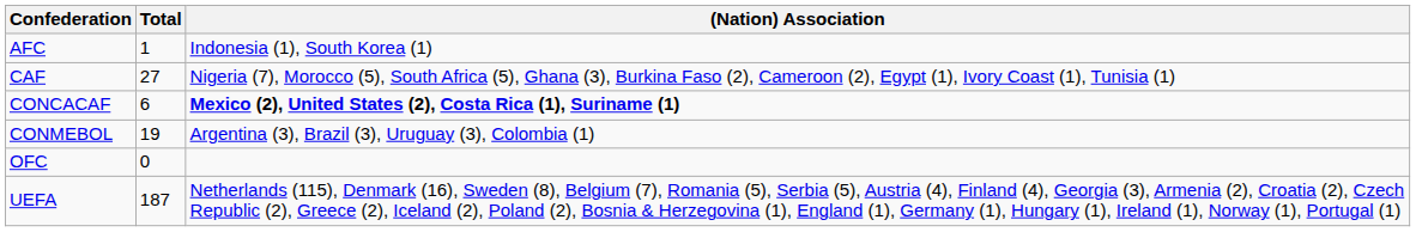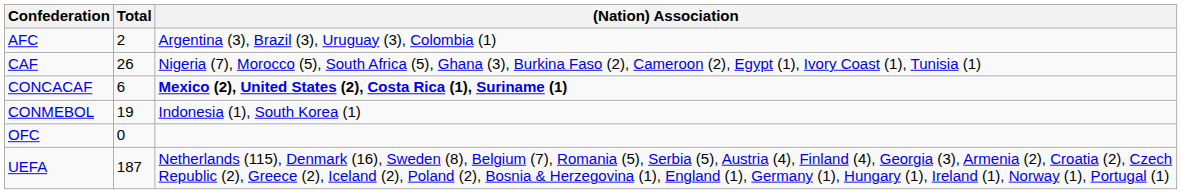AFC | Total: 1 -> 2
AFC | (Nation) Association: Indonesia (1), South Korea (1) -> Argentina (3), Brazil (3), Uruguay (3), Colombia (1)
CAF | Total: 27 -> 26
CONMEBOL | (Nation) Association: Argentina (3), Brazil (3), Uruguay (3), Colombia (1) -> Indonesia (1), South Korea (1)
